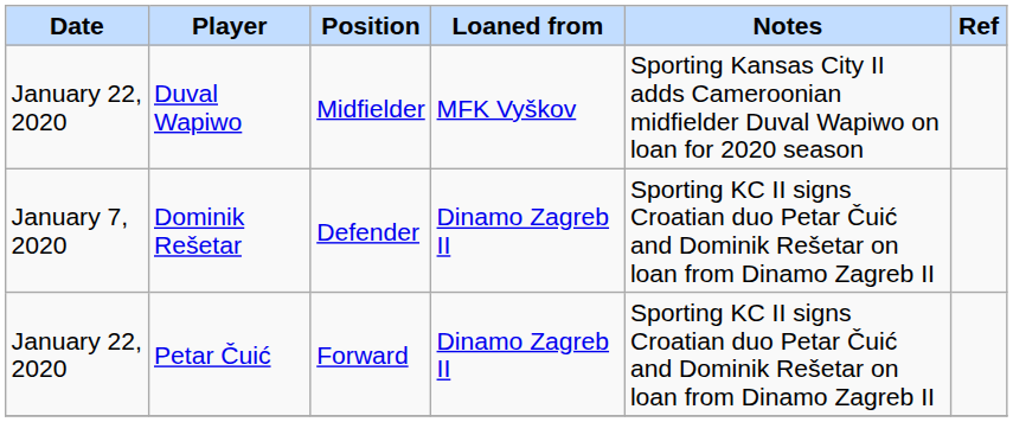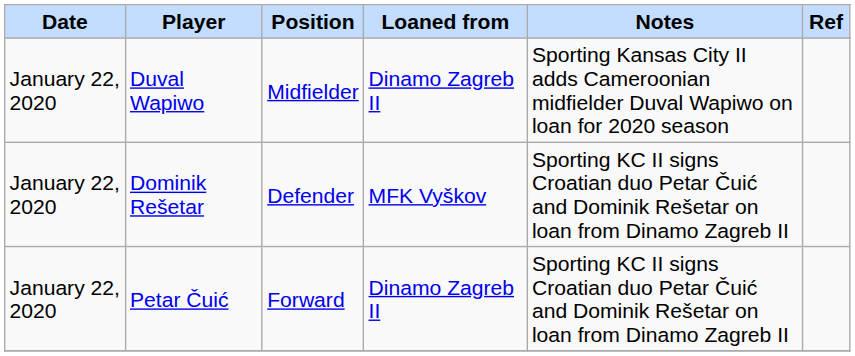Duval Wapiwo | Loaned from: MFK Vyškov -> Dinamo Zagreb II
Dominik Rešetar | Date: January 7, 2020 -> January 22, 2020
Dominik Rešetar | Loaned from: Dinamo Zagreb II -> MFK Vyškov
